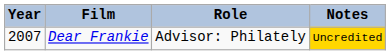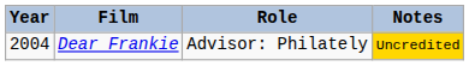Dear Frankie | Year: 2007 -> 2004
